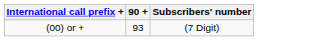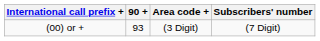+ column: Area code + | (3 Digit)
